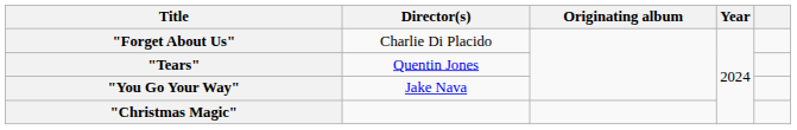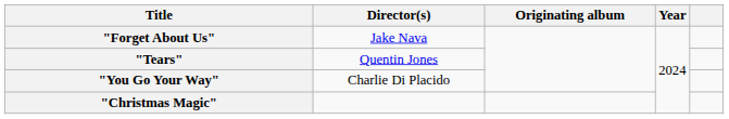"Forget About Us" | Director(s): Charlie Di Placido -> Jake Nava
"You Go Your Way" | Director(s): Jake Nava -> Charlie Di Placido
